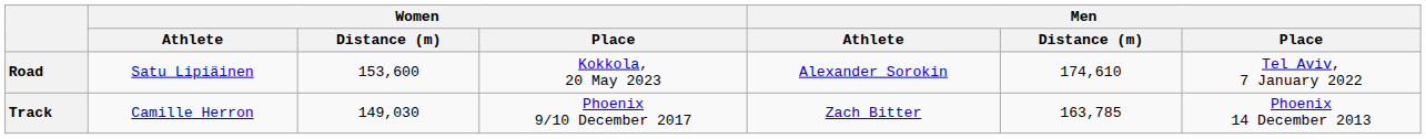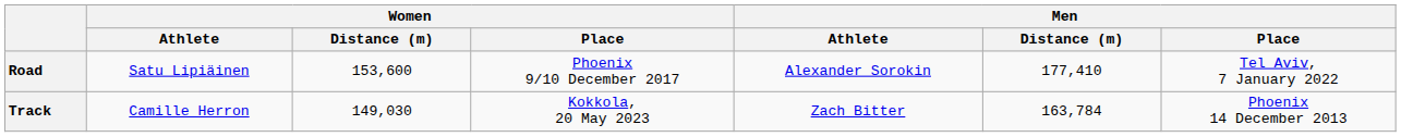Road | Women / Place: Kokkola, 20 May 2023 -> Phoenix 9/10 December 2017
Road | Men / Distance (m): 174,610 -> 177,410
Track | Women / Place: Phoenix 9/10 December 2017 -> Kokkola, 20 May 2023
Track | Men / Distance (m): 163,785 -> 163,784
